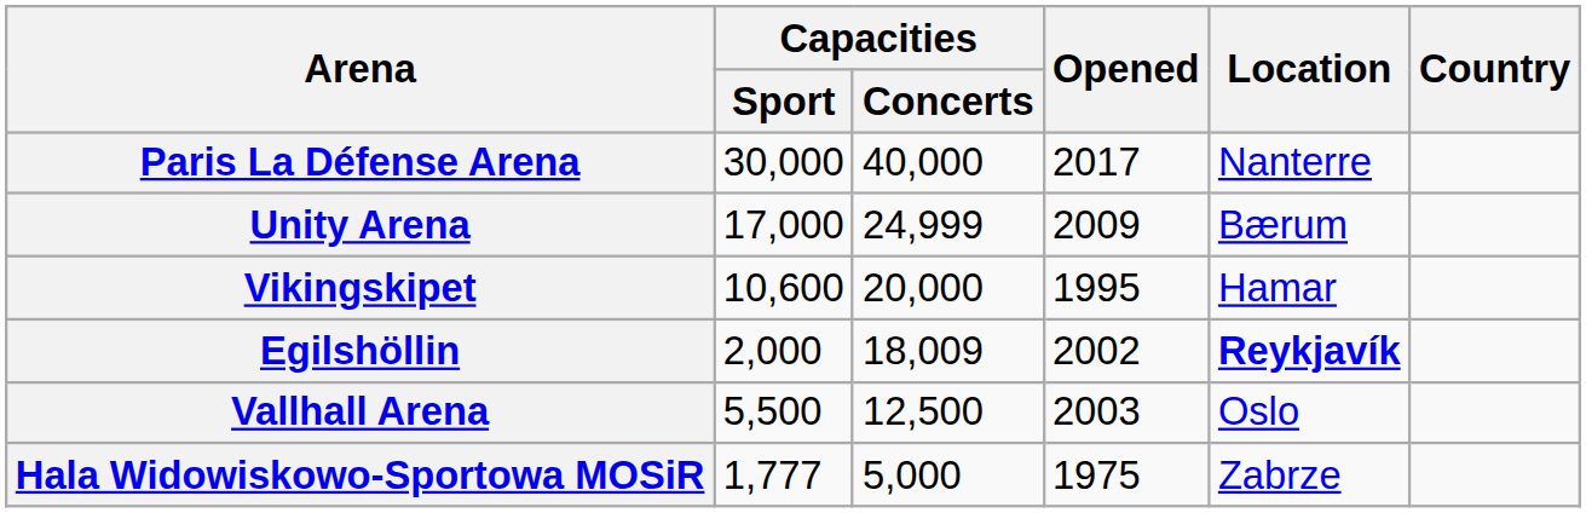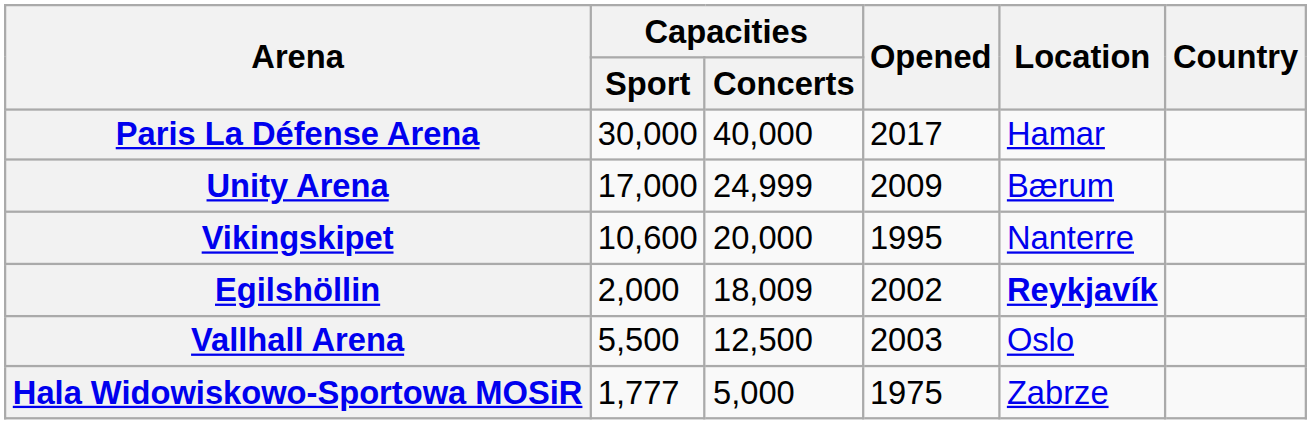Paris La Défense Arena | Location: Nanterre -> Hamar
Vikingskipet | Location: Hamar -> Nanterre
